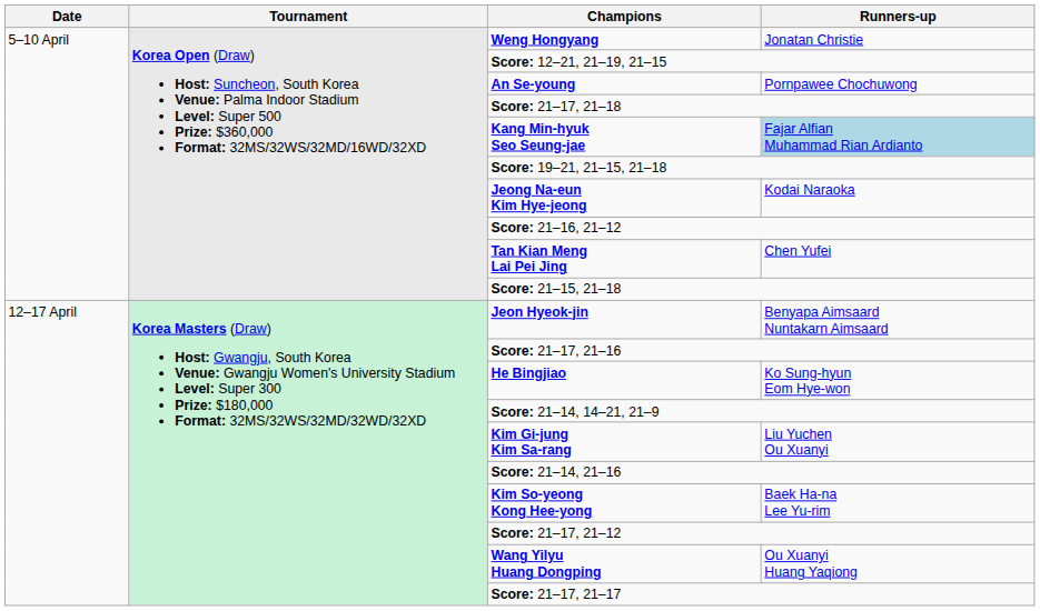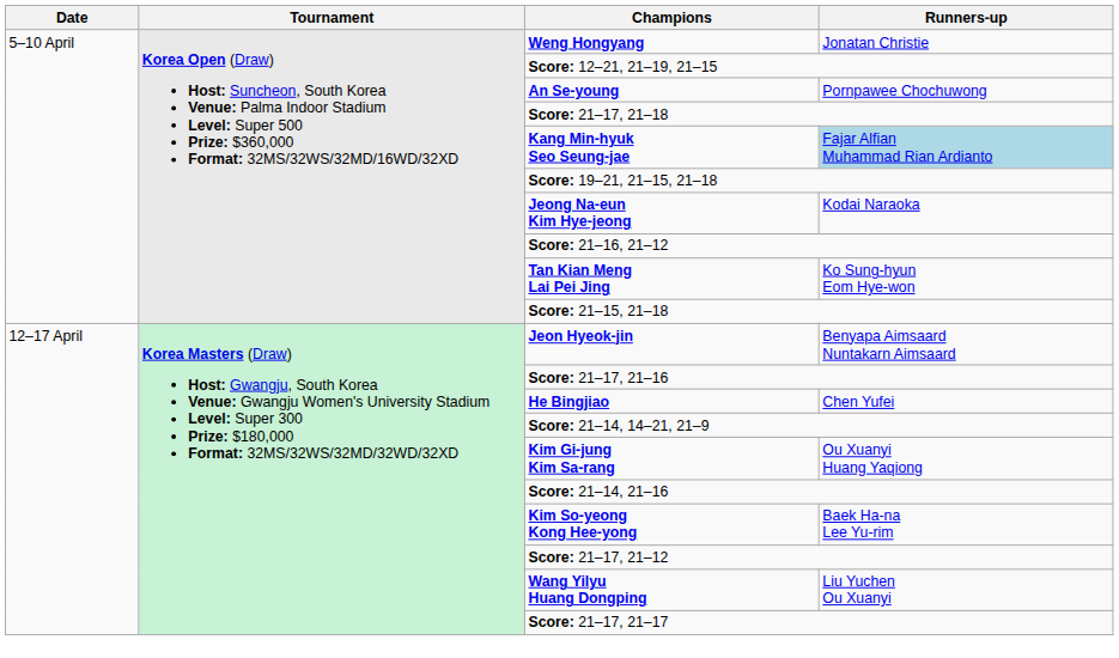Tan Kian Meng Lai Pei Jing | Runners-up: Chen Yufei -> Ko Sung-hyun Eom Hye-won
He Bingjiao | Runners-up: Ko Sung-hyun Eom Hye-won -> Chen Yufei
Kim Gi-jung Kim Sa-rang | Runners-up: Liu Yuchen Ou Xuanyi -> Ou Xuanyi Huang Yaqiong
Wang Yilyu Huang Dongping | Runners-up: Ou Xuanyi Huang Yaqiong -> Liu Yuchen Ou Xuanyi
